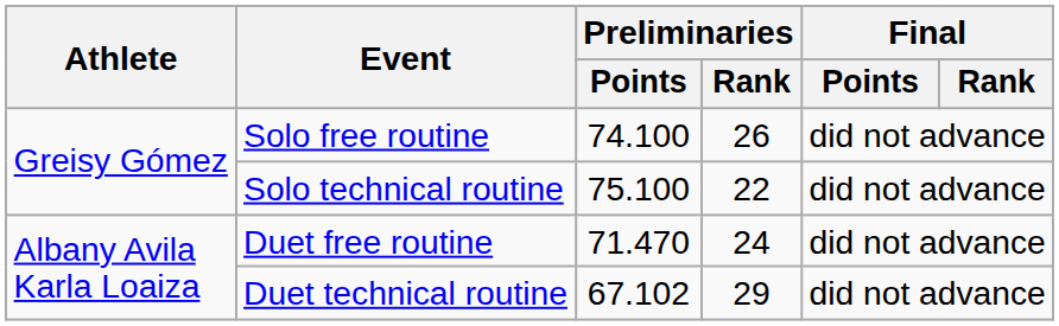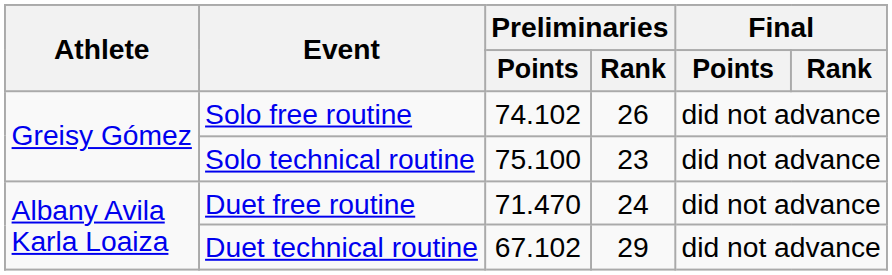Solo free routine | Preliminaries / Points: 74.100 -> 74.102
Solo technical routine | Preliminaries / Rank: 22 -> 23
